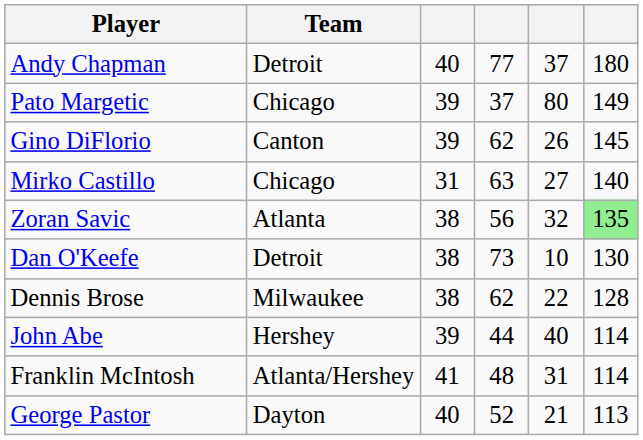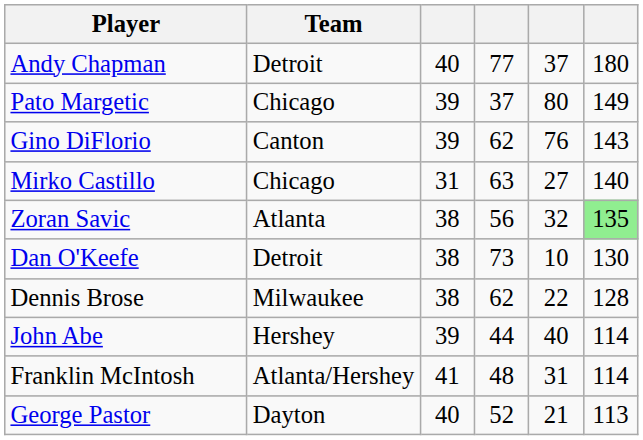Gino DiFlorio | column 5: 26 -> 76
Gino DiFlorio | column 6: 145 -> 143
